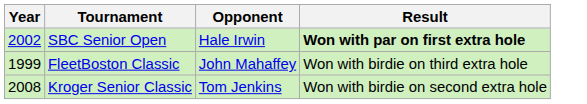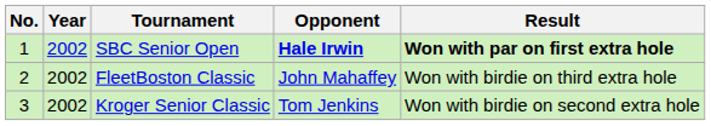+ column: No. | 1 | 2 | 3
SBC Senior Open | Opponent: normal -> bold
FleetBoston Classic | Year: 1999 -> 2002
Kroger Senior Classic | Year: 2008 -> 2002
